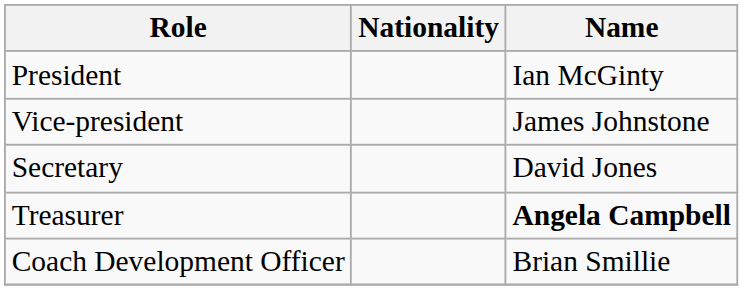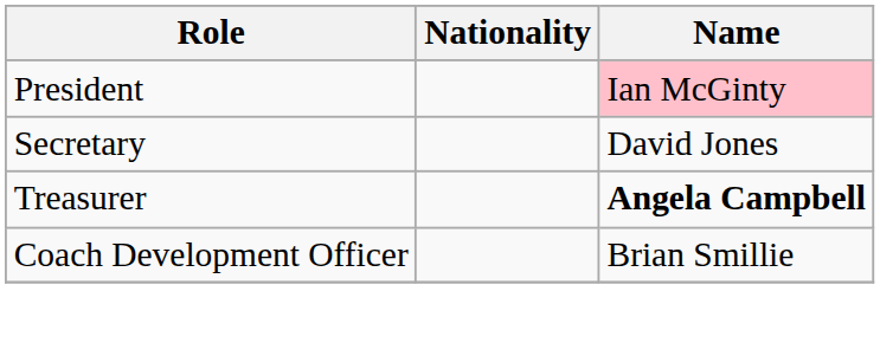President | Name: no background -> pink background
- row: Vice-president | James Johnstone
